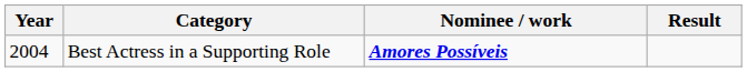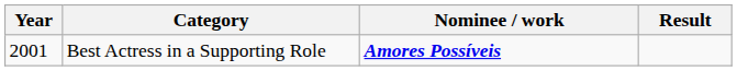Best Actress in a Supporting Role | Year: 2004 -> 2001
